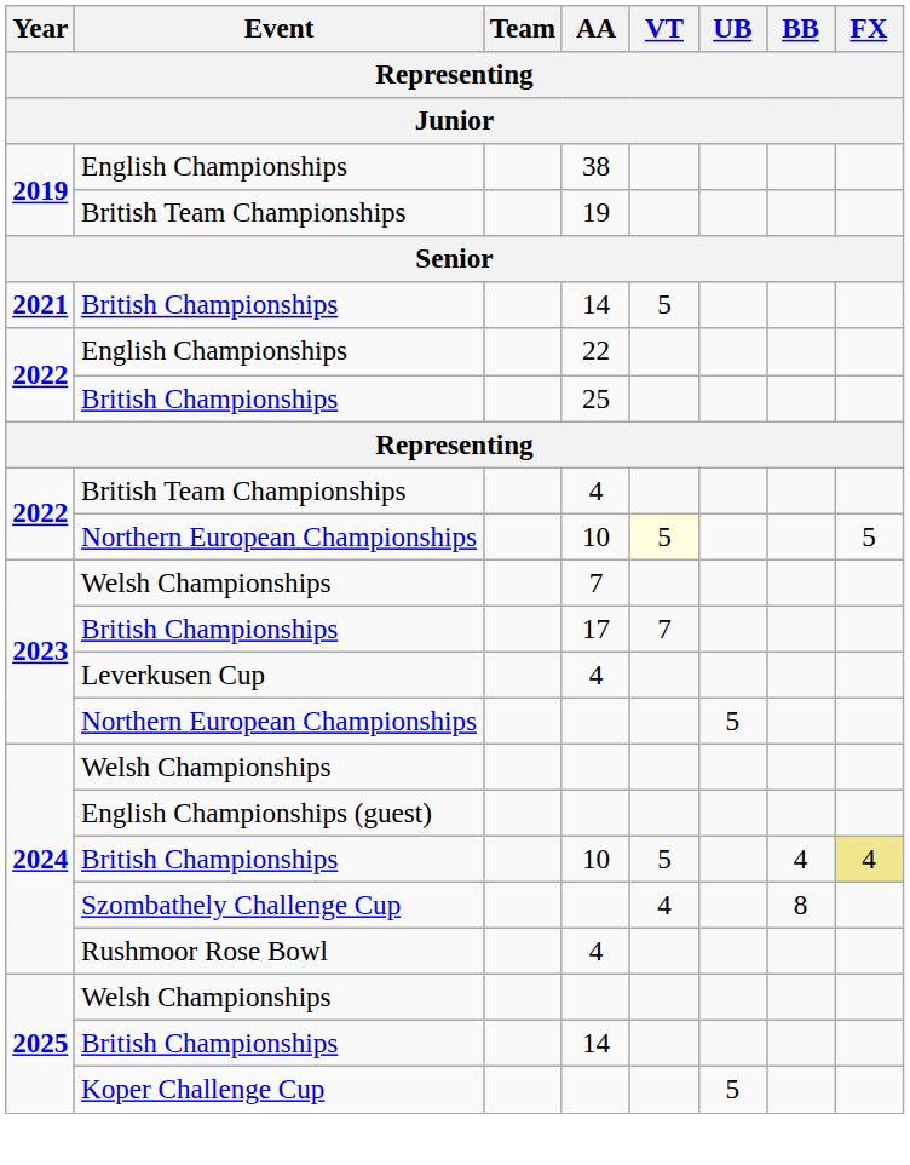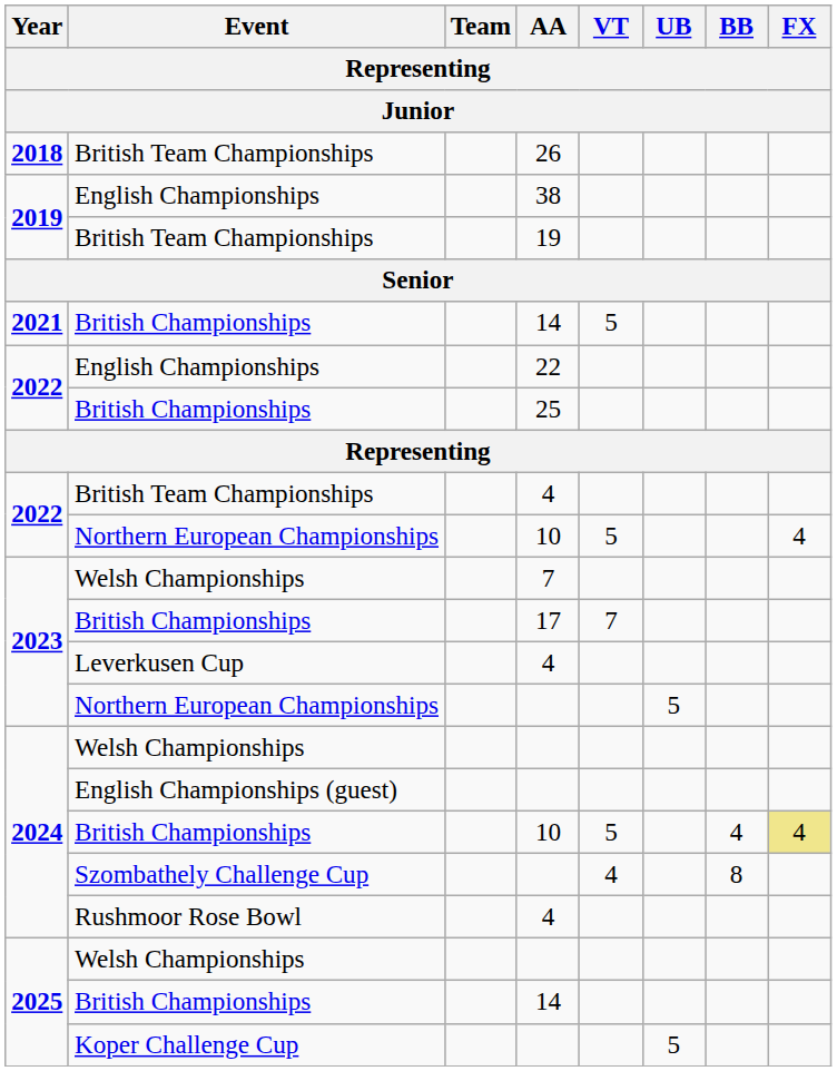+ row: 2018 | British Team Championships | 26
Northern European Championships / 10 | VT: lightyellow background -> no background
Northern European Championships / 10 | FX: 5 -> 4
